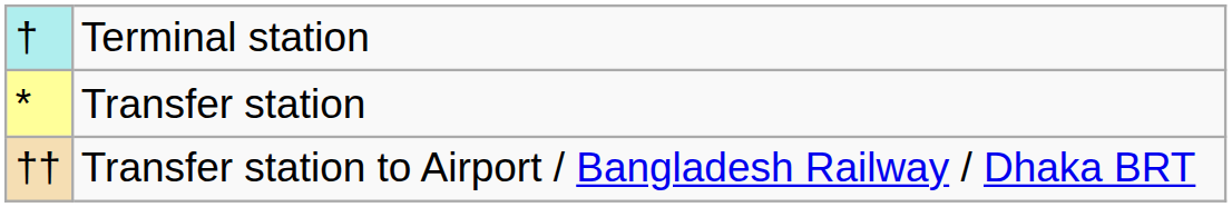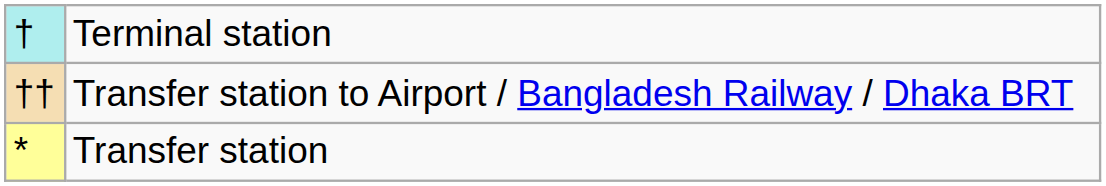rows swapped: Transfer station <-> Transfer station to Airport / Bangladesh Railway / Dhaka BRT
